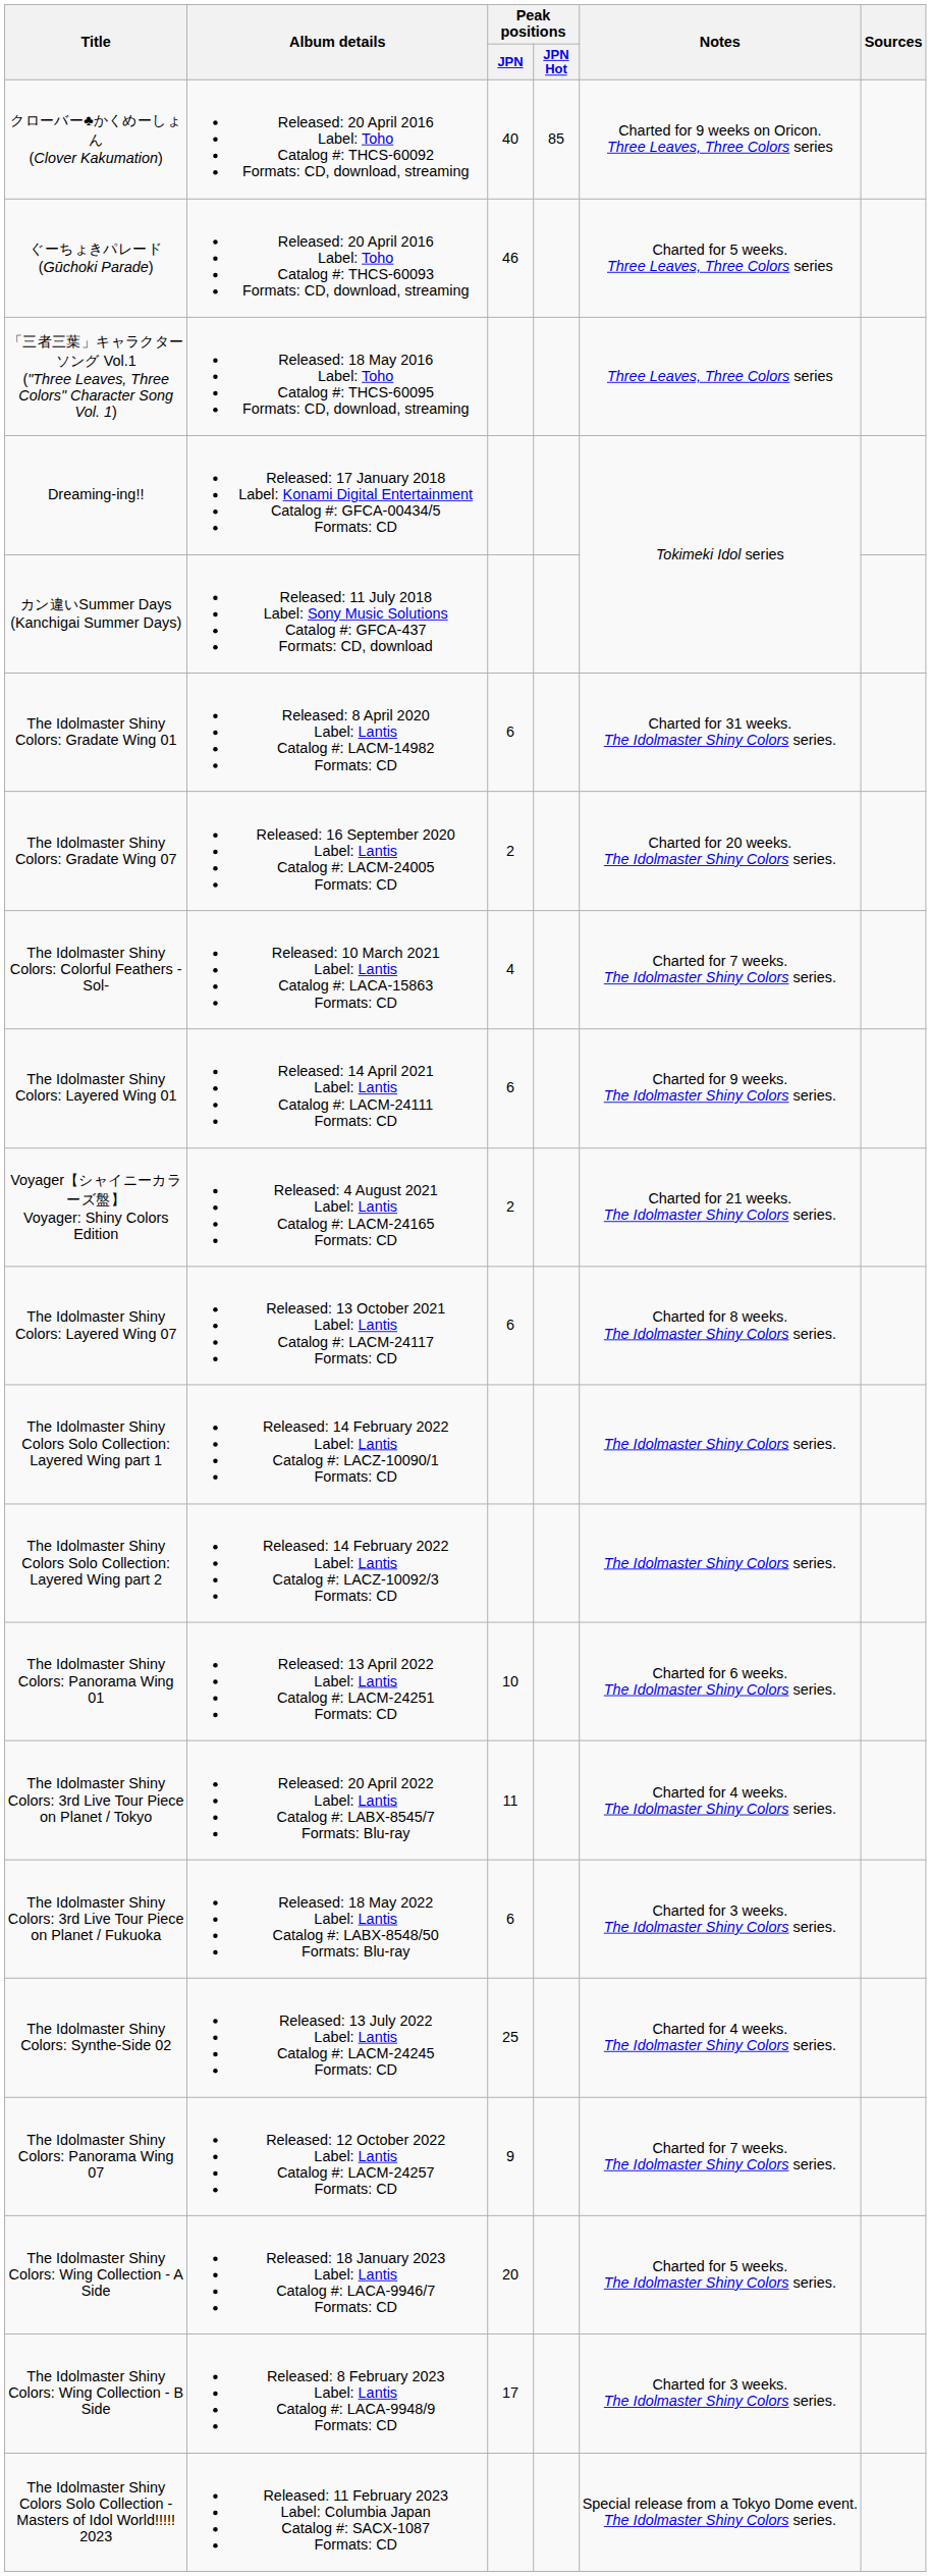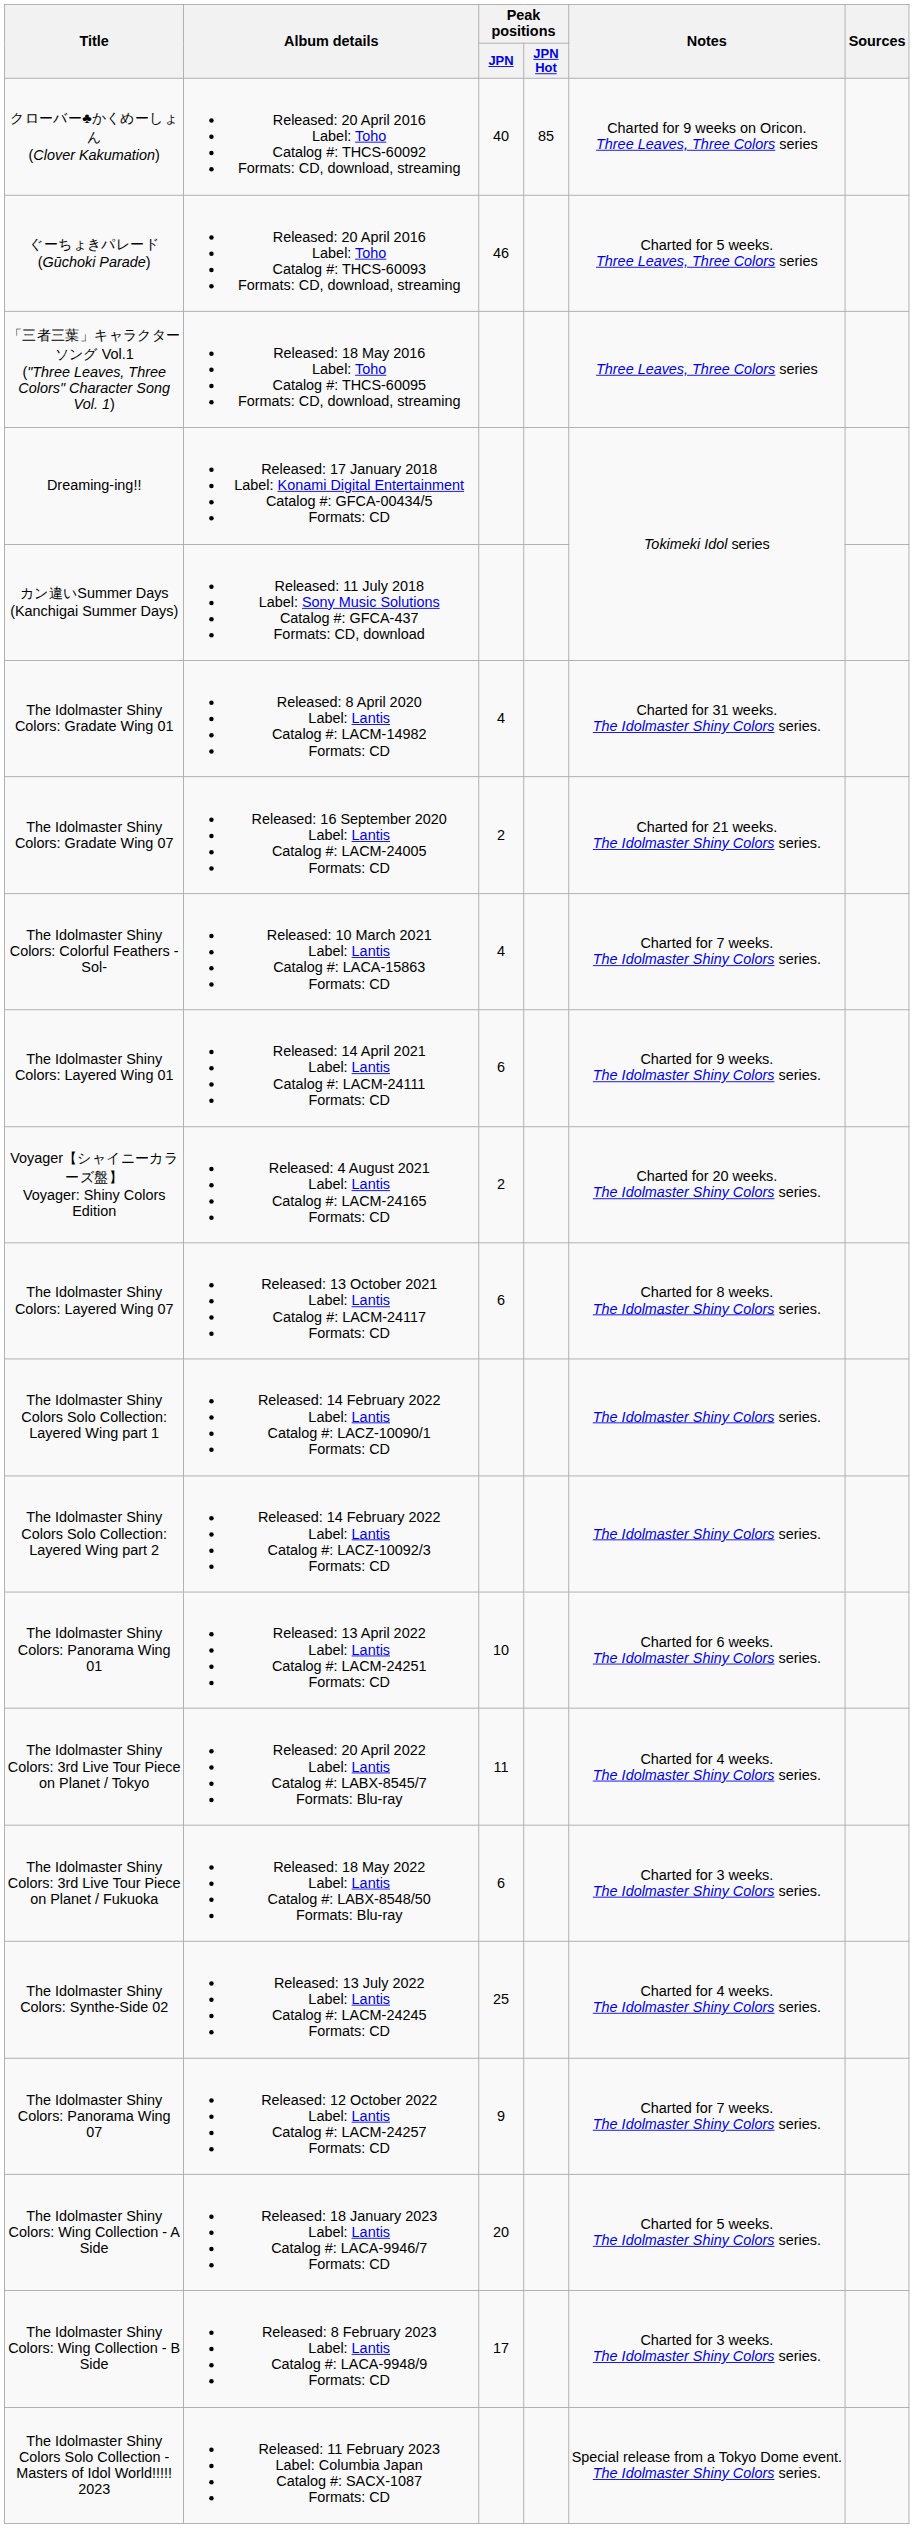The Idolmaster Shiny Colors: Gradate Wing 01 | Peak positions / JPN: 6 -> 4
The Idolmaster Shiny Colors: Gradate Wing 07 | Notes: Charted for 20 weeks. The Idolmaster Shiny Colors series. -> Charted for 21 weeks. The Idolmaster Shiny Colors series.
Voyager【シャイニーカラーズ盤】 Voyager: Shiny Colors Edition | Notes: Charted for 21 weeks. The Idolmaster Shiny Colors series. -> Charted for 20 weeks. The Idolmaster Shiny Colors series.
